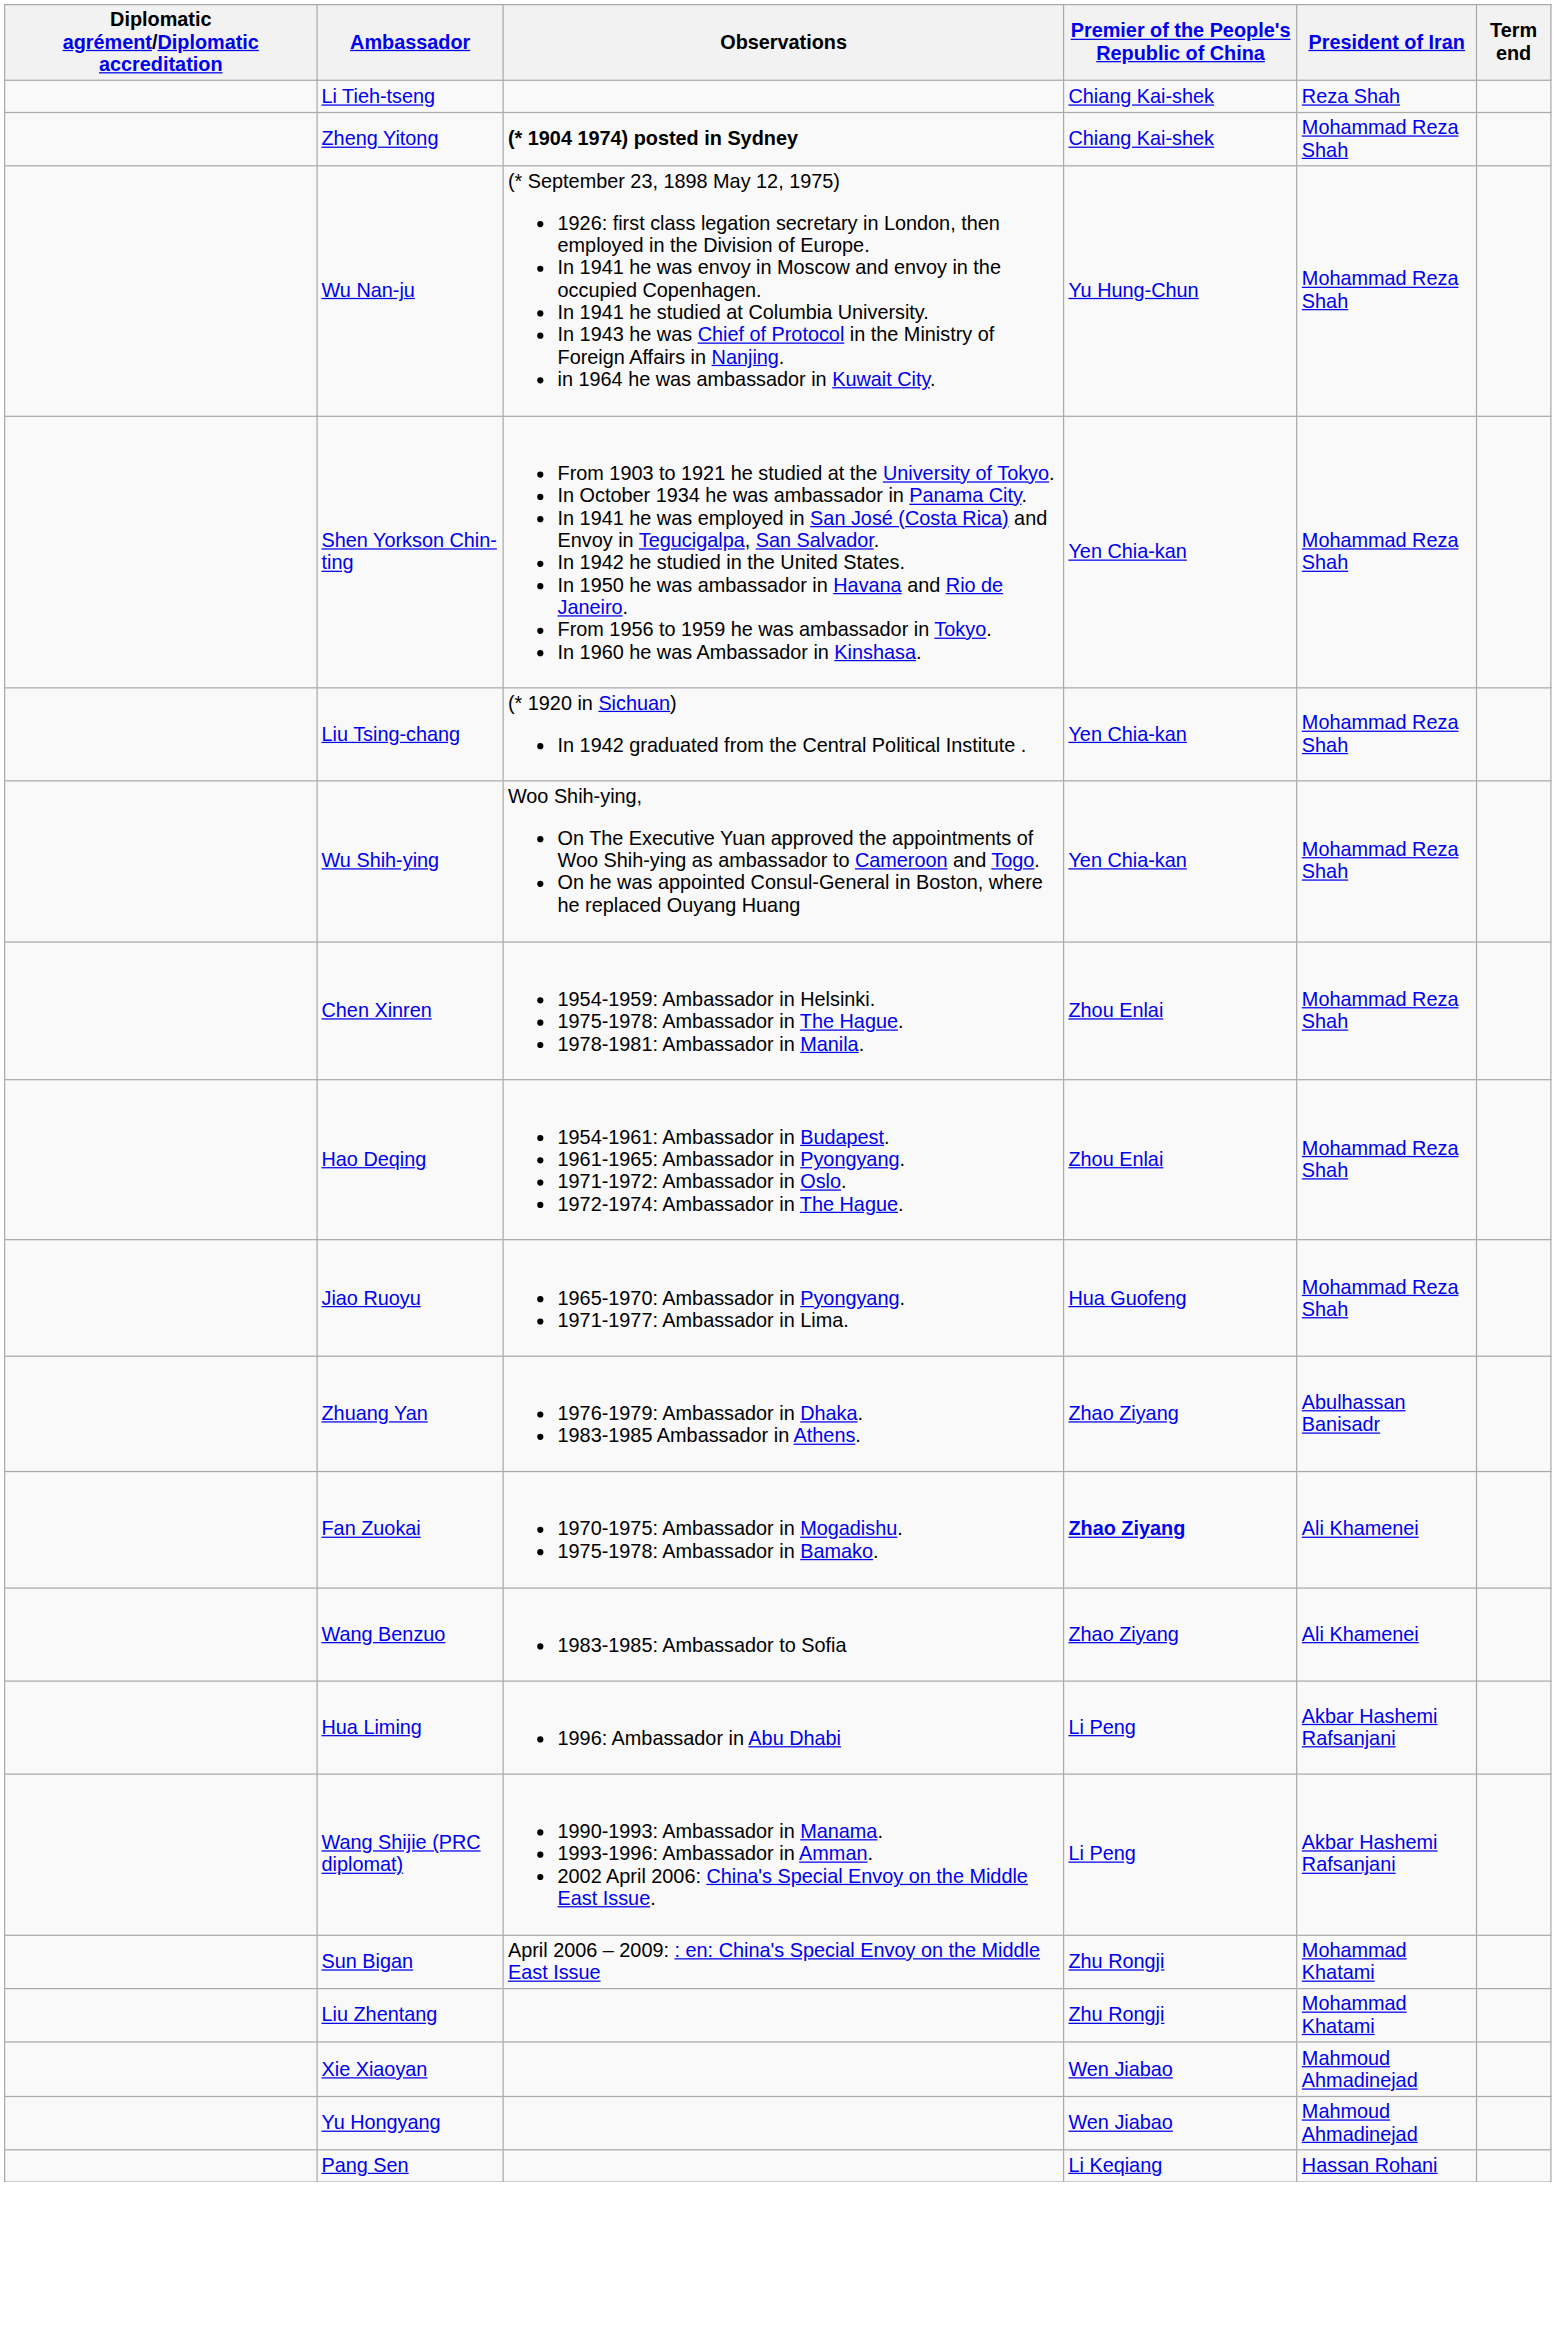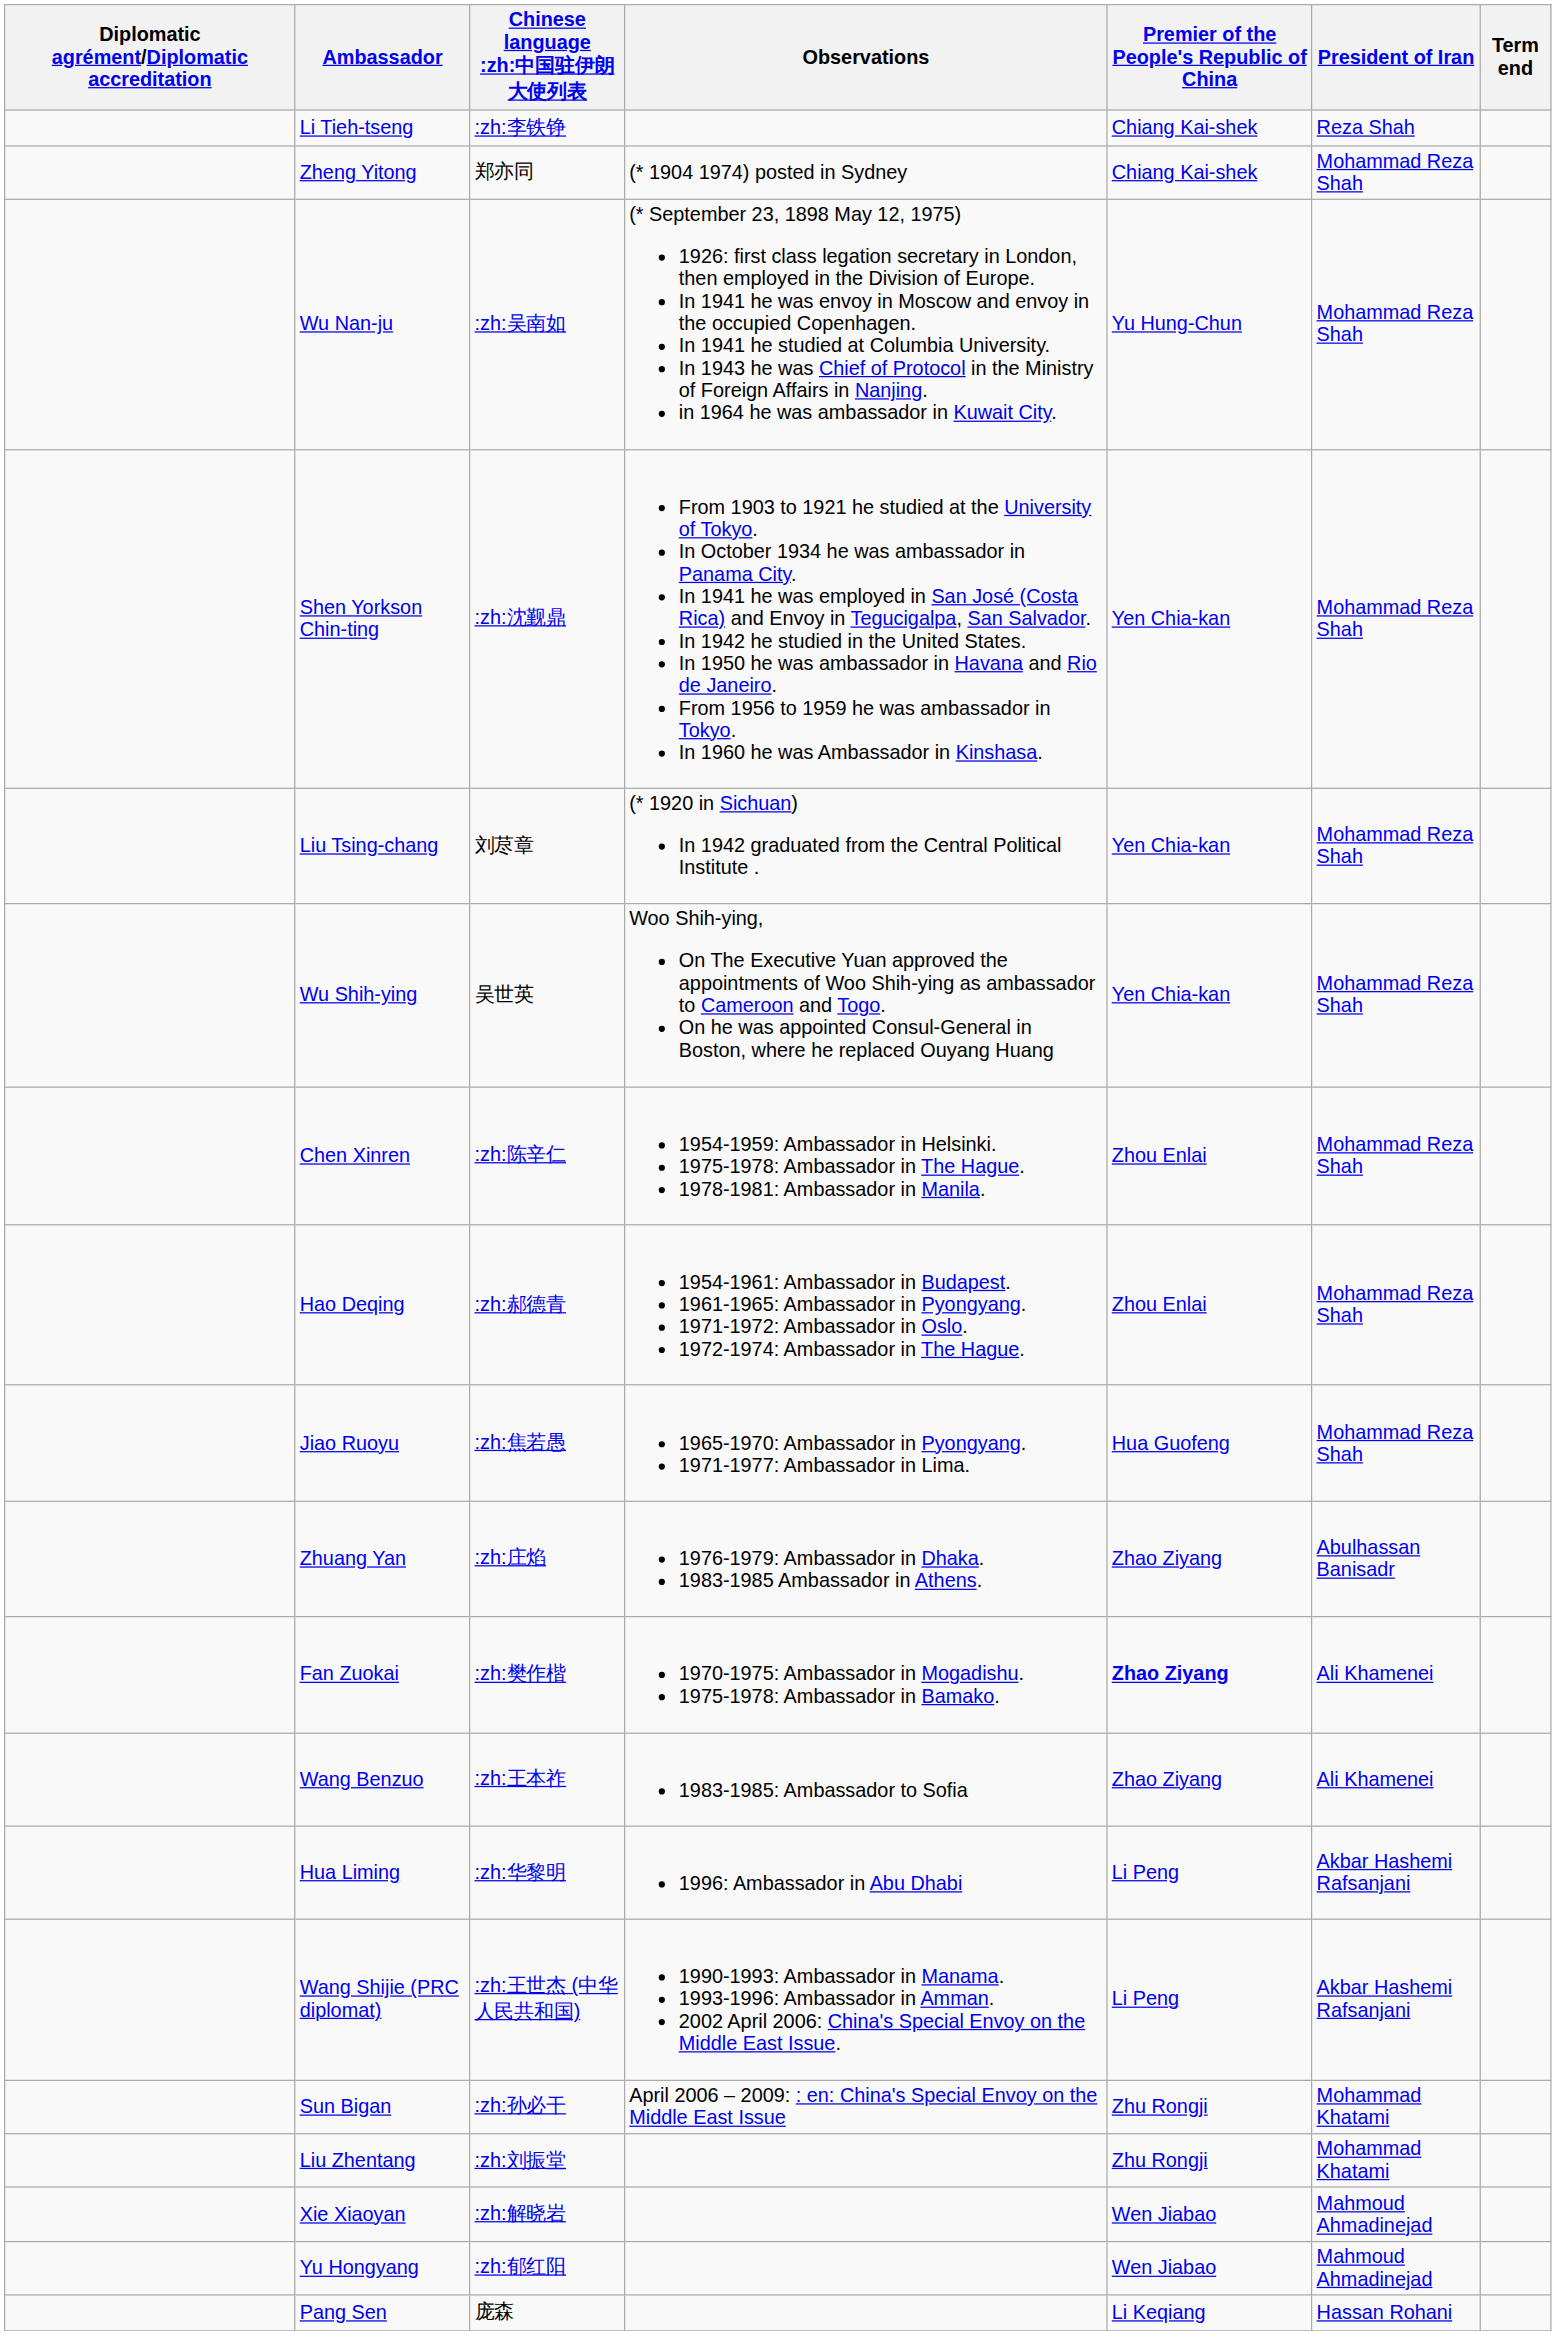+ column: Chinese language :zh:中国驻伊朗大使列表 | :zh:李铁铮 | 郑亦同 | :zh:吴南如 | :zh:沈觐鼎 | 刘荩章 | 吴世英 | :zh:陈辛仁 | :zh:郝德青 | :zh:焦若愚 | :zh:庄焰 | :zh:樊作楷 | :zh:王本祚 | :zh:华黎明 | :zh:王世杰 (中华人民共和国) | :zh:孙必干 | :zh:刘振堂 | :zh:解晓岩 | :zh:郁红阳 | 庞森
Zheng Yitong | Observations: bold -> normal
